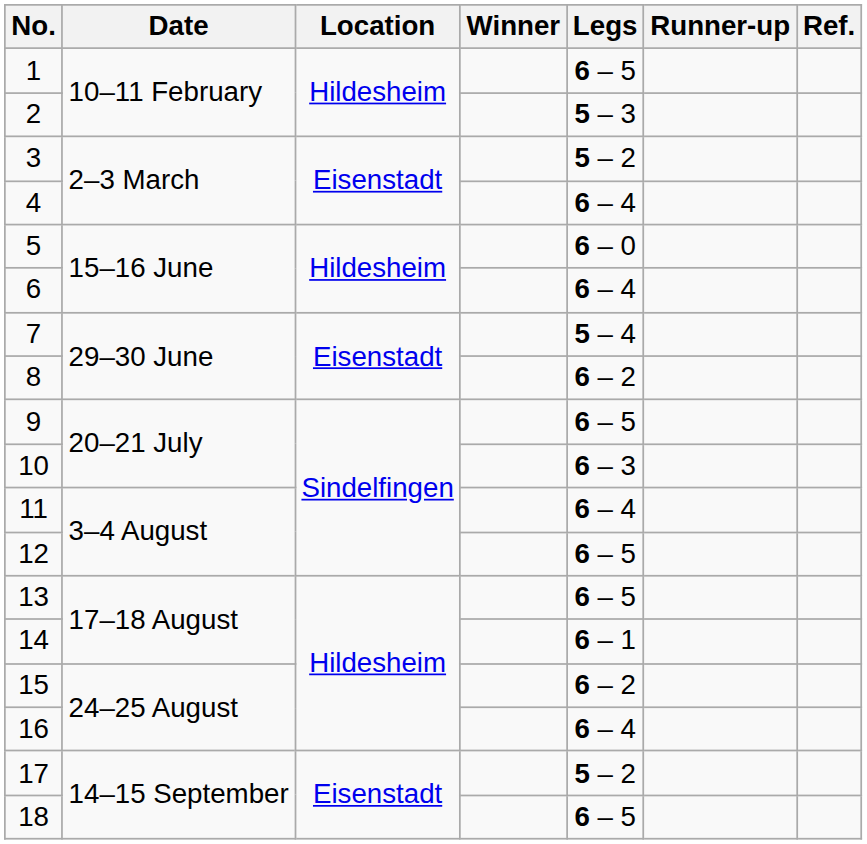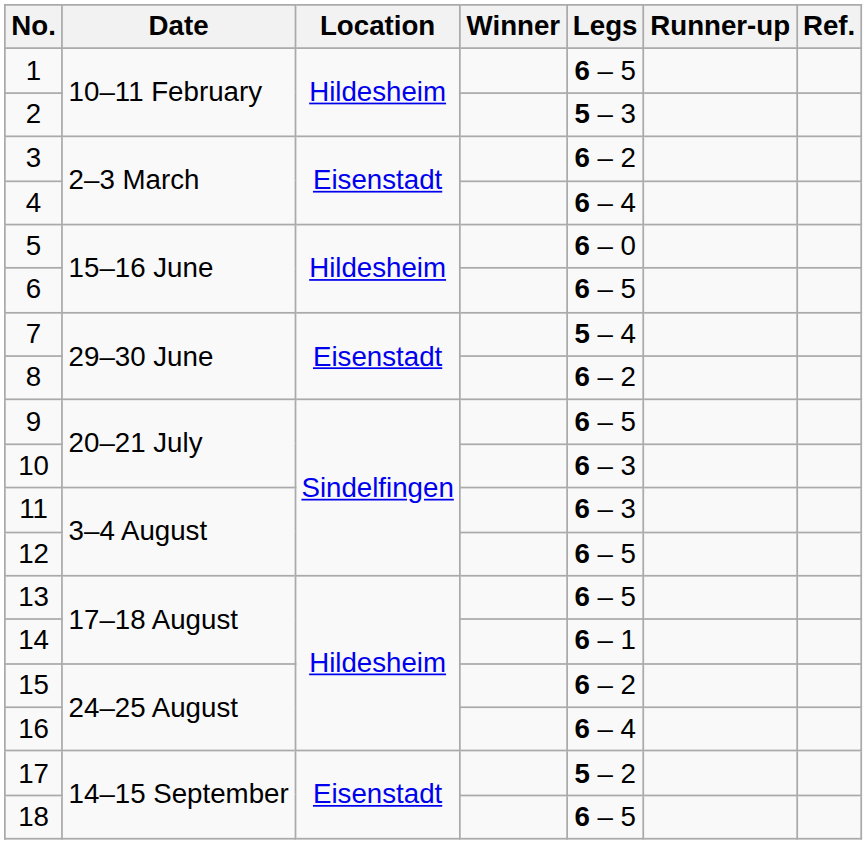3 | Legs: 5 – 2 -> 6 – 2
6 | Legs: 6 – 4 -> 6 – 5
11 | Legs: 6 – 4 -> 6 – 3
